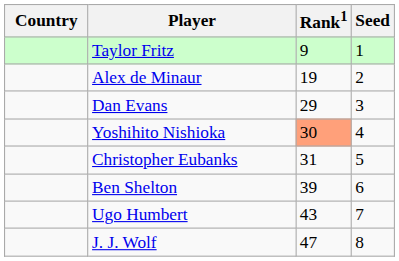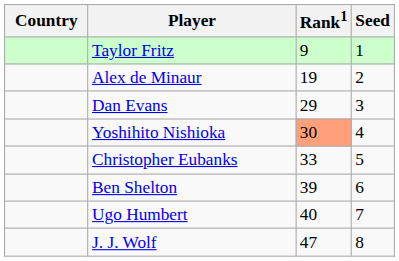Christopher Eubanks | Rank1: 31 -> 33
Ugo Humbert | Rank1: 43 -> 40
